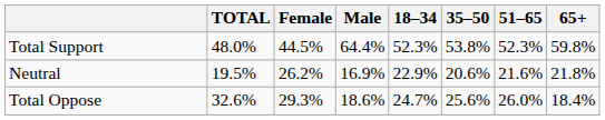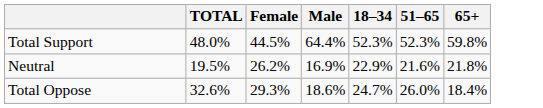- column: 35–50 | 53.8% | 20.6% | 25.6%
